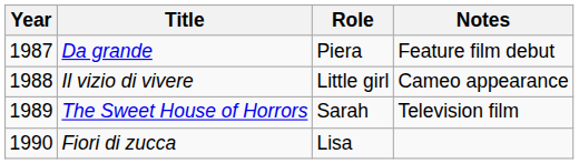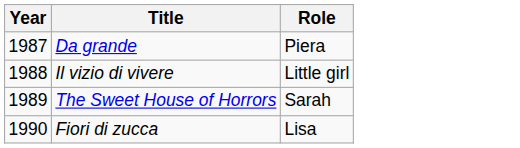- column: Notes | Feature film debut | Cameo appearance | Television film
